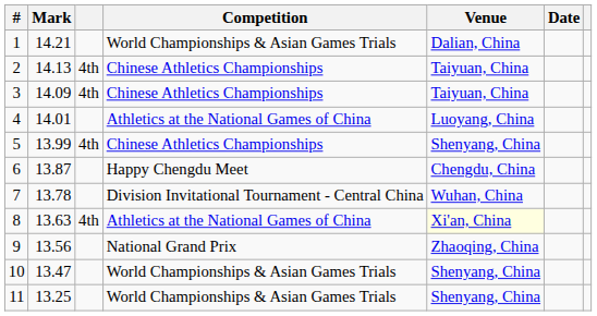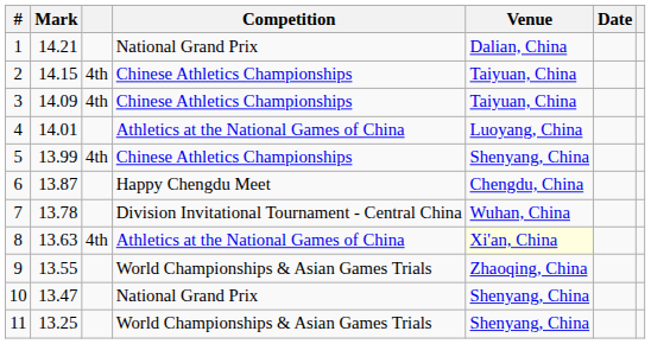1 | Competition: World Championships & Asian Games Trials -> National Grand Prix
2 | Mark: 14.13 -> 14.15
9 | Mark: 13.56 -> 13.55
9 | Competition: National Grand Prix -> World Championships & Asian Games Trials
10 | Competition: World Championships & Asian Games Trials -> National Grand Prix
